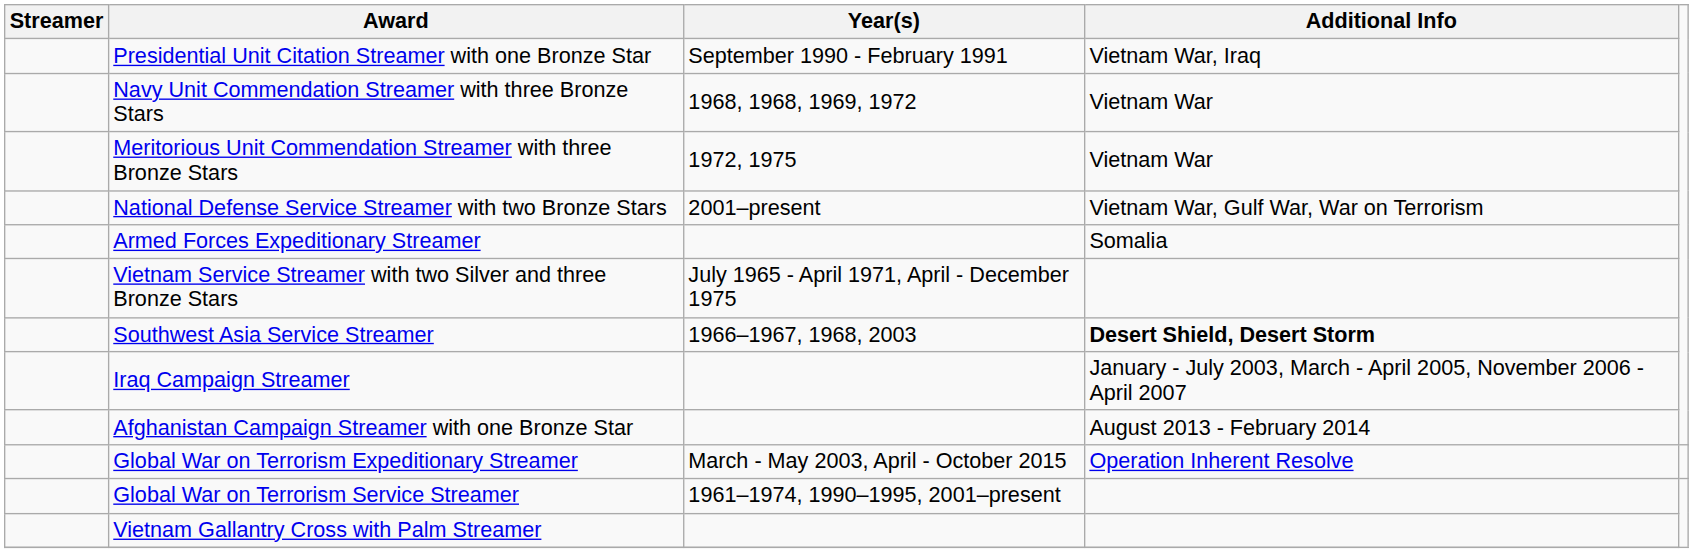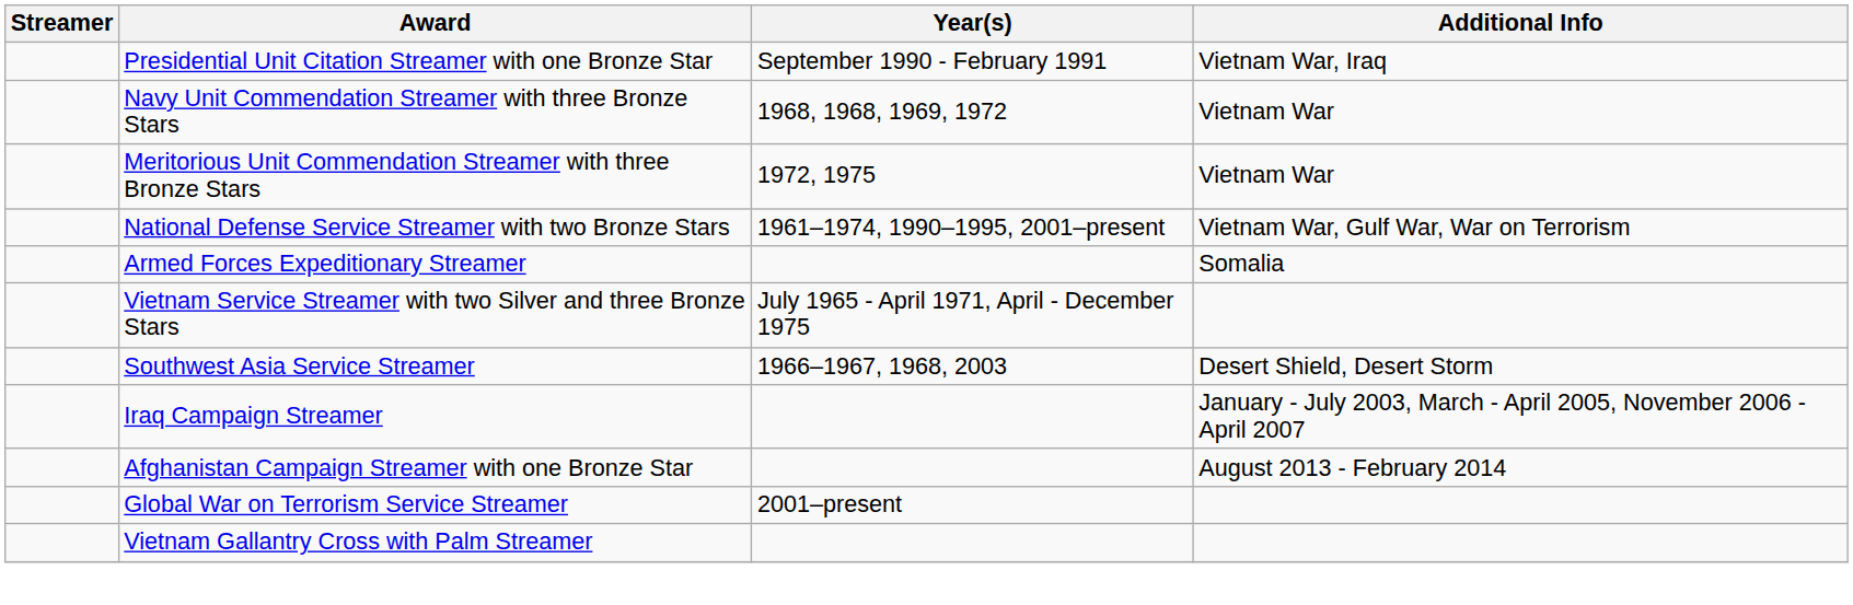National Defense Service Streamer with two Bronze Stars | Year(s): 2001–present -> 1961–1974, 1990–1995, 2001–present
Southwest Asia Service Streamer | Additional Info: bold -> normal
- row: Global War on Terrorism Expeditionary Streamer | March - May 2003, April - October 2015 | Operation Inherent Resolve
Global War on Terrorism Service Streamer | Year(s): 1961–1974, 1990–1995, 2001–present -> 2001–present
